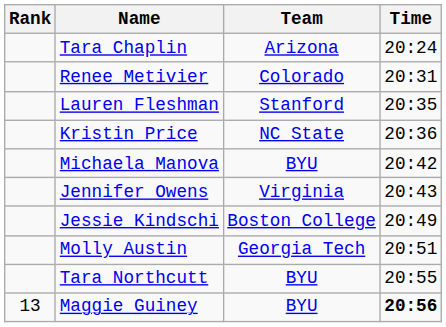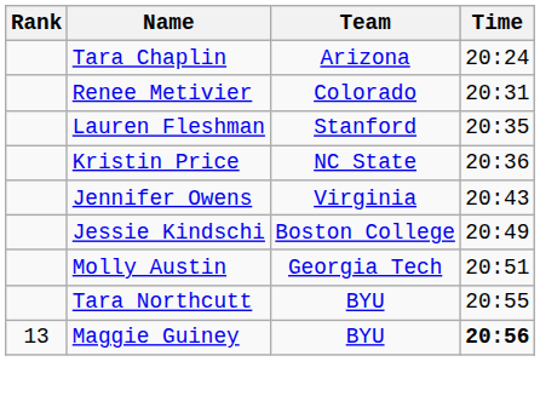- row: Michaela Manova | BYU | 20:42
